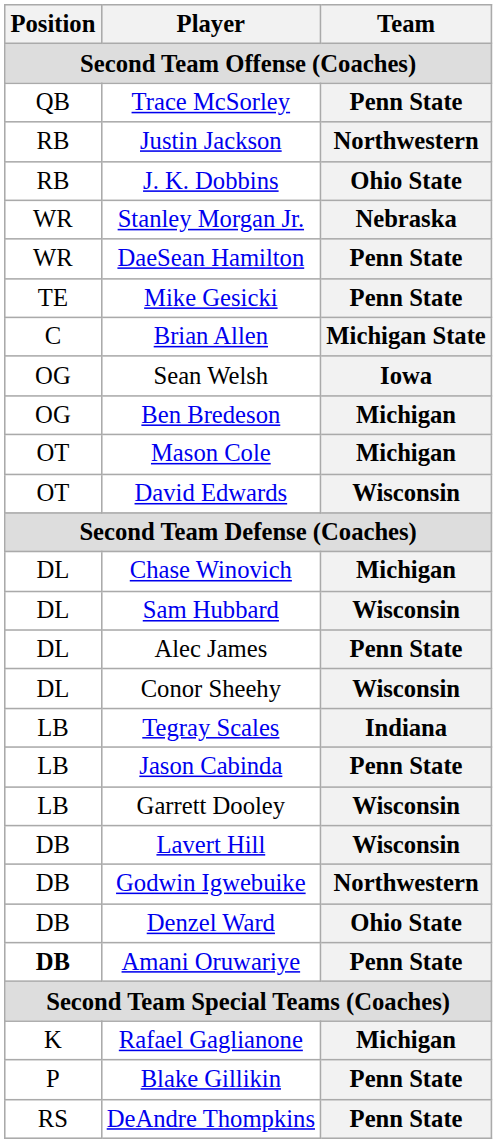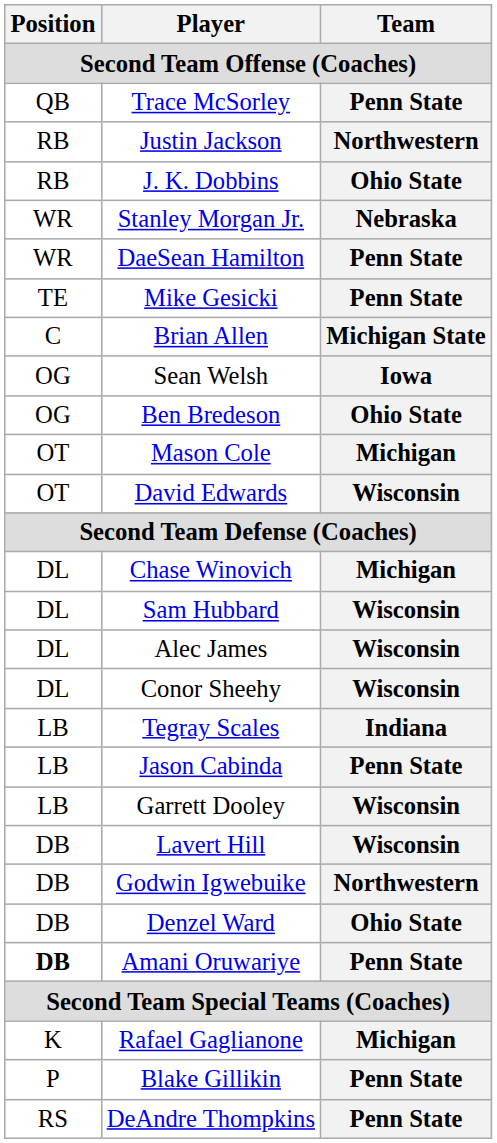Ben Bredeson | Team: Michigan -> Ohio State
Alec James | Team: Penn State -> Wisconsin
